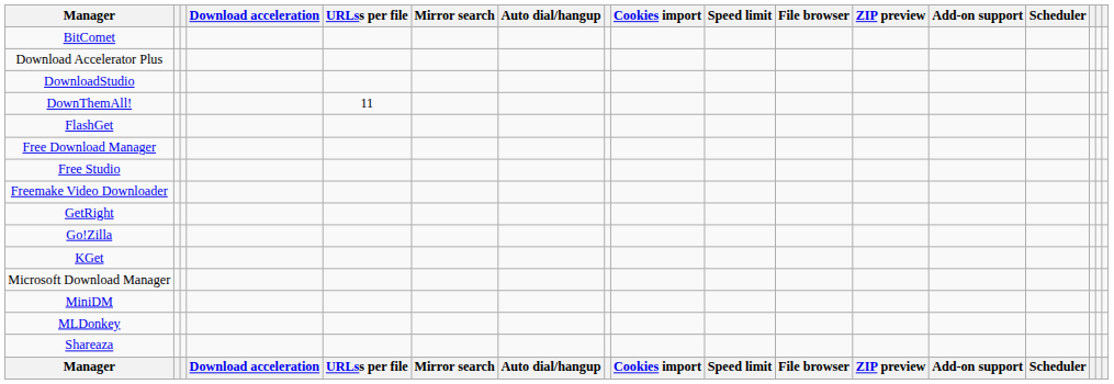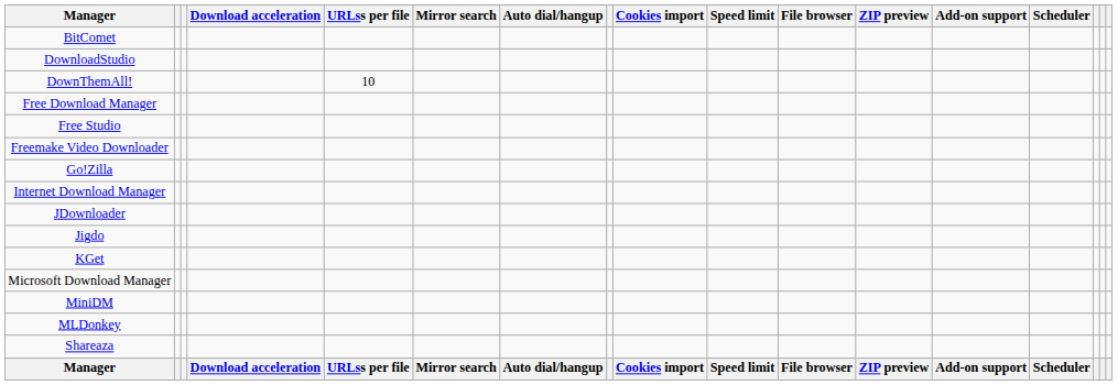- row: Download Accelerator Plus
DownThemAll! | URLss per file: 11 -> 10
- row: FlashGet
- row: GetRight
+ row: Internet Download Manager
+ row: JDownloader
+ row: Jigdo
